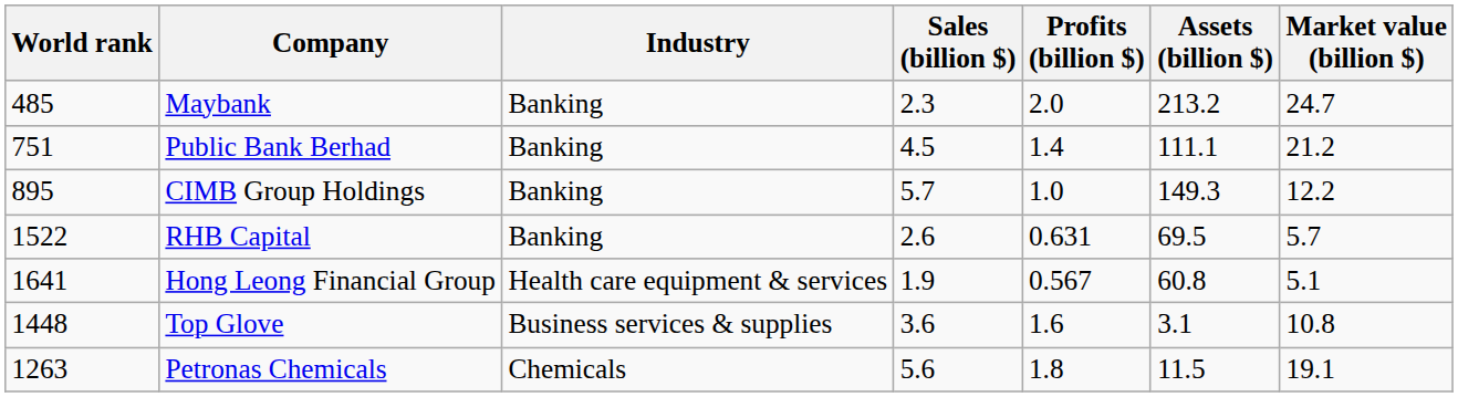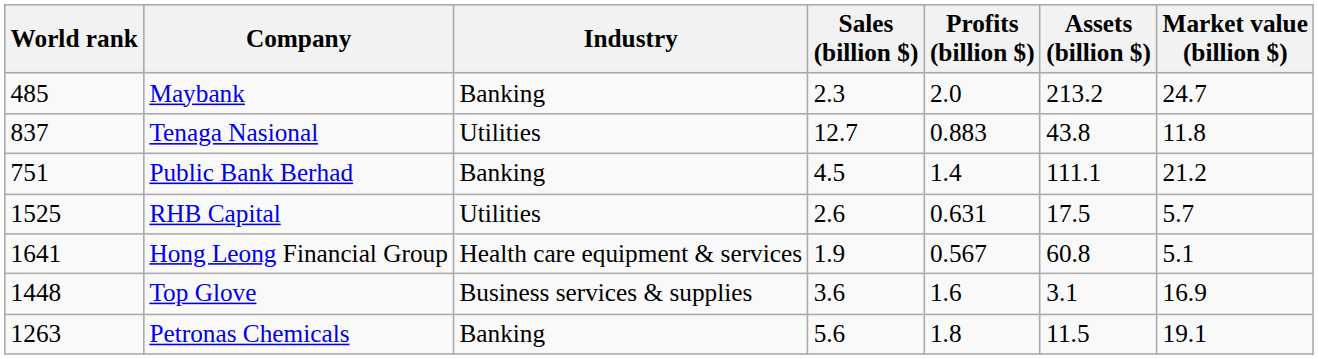+ row: 837 | Tenaga Nasional | Utilities | 12.7 | 0.883 | 43.8 | 11.8
- row: 895 | CIMB Group Holdings | Banking | 5.7 | 1.0 | 149.3 | 12.2
RHB Capital | World rank: 1522 -> 1525
RHB Capital | Industry: Banking -> Utilities
RHB Capital | Assets (billion $): 69.5 -> 17.5
Top Glove | Market value (billion $): 10.8 -> 16.9
Petronas Chemicals | Industry: Chemicals -> Banking
